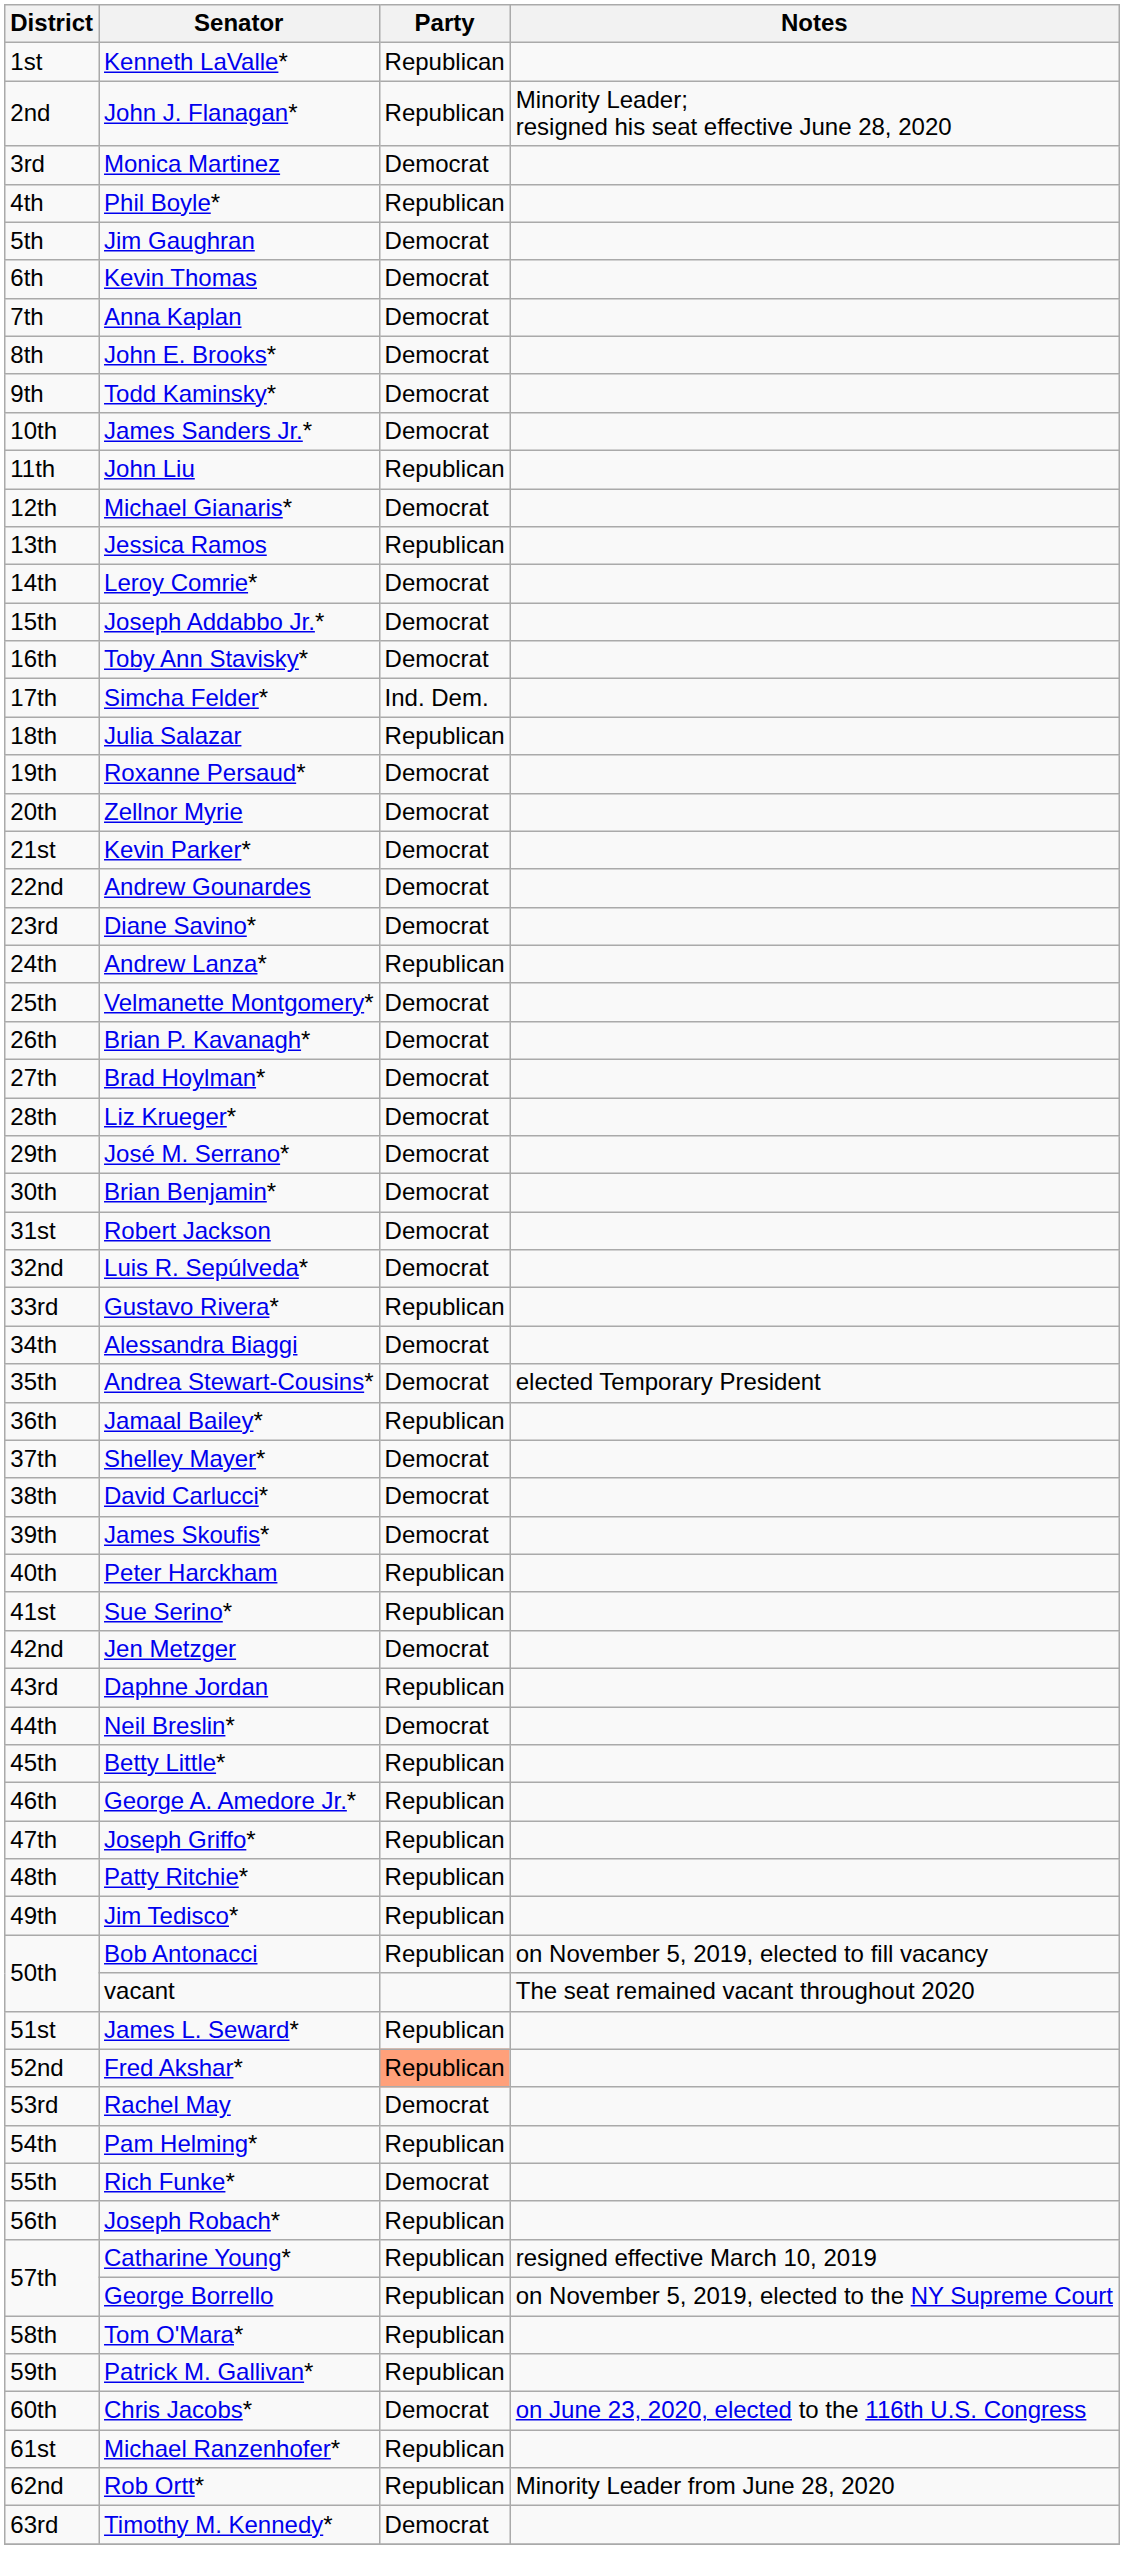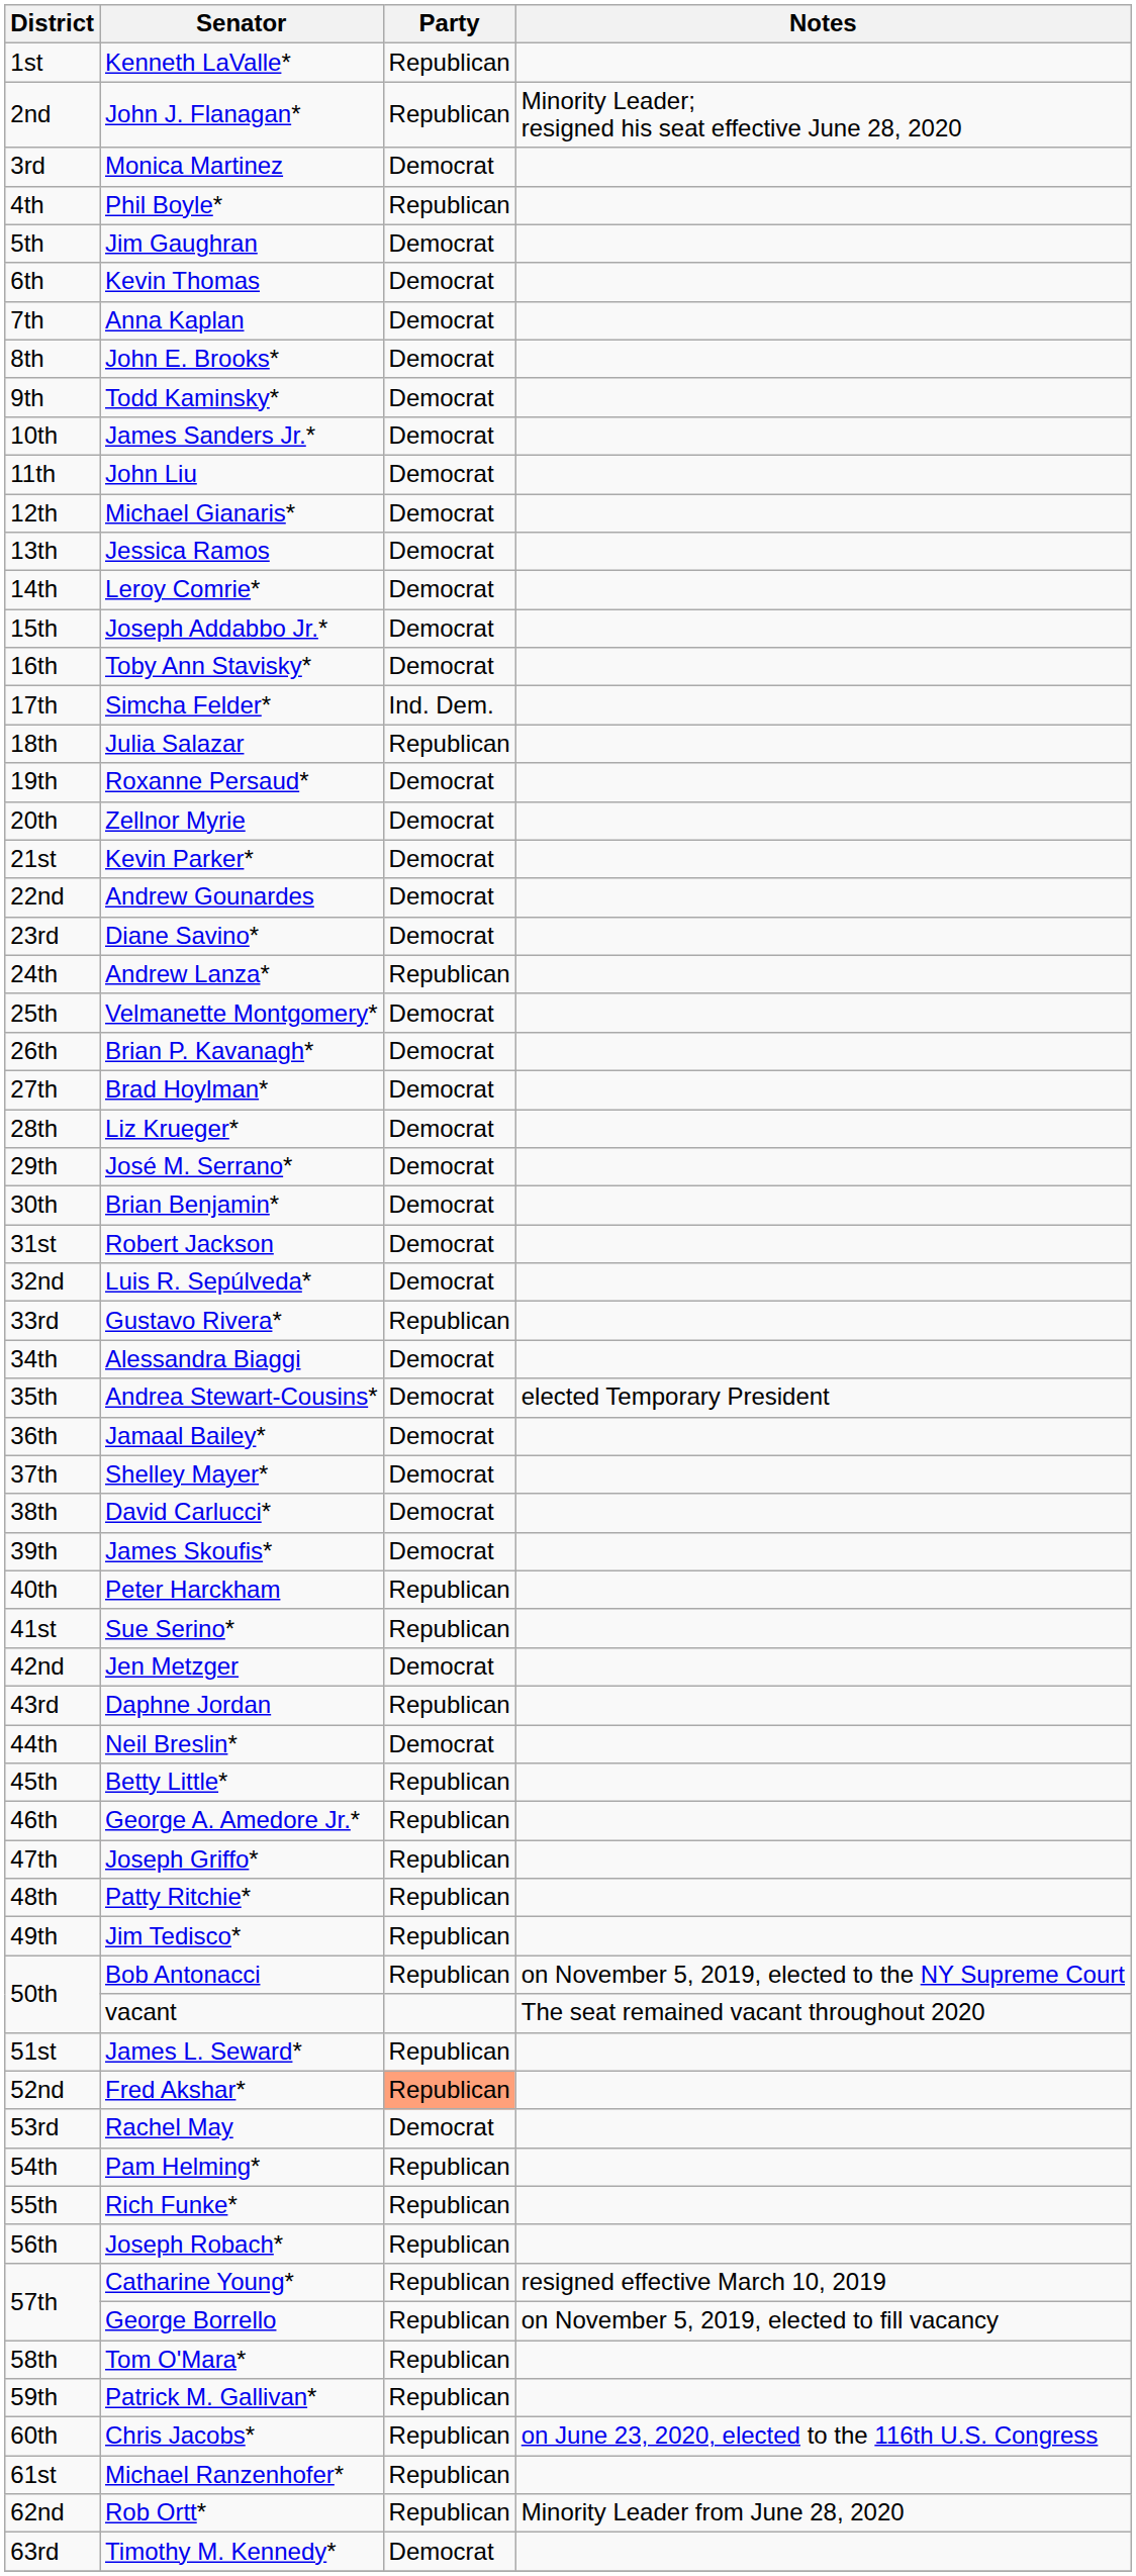John Liu | Party: Republican -> Democrat
Jessica Ramos | Party: Republican -> Democrat
Jamaal Bailey* | Party: Republican -> Democrat
Bob Antonacci | Notes: on November 5, 2019, elected to fill vacancy -> on November 5, 2019, elected to the NY Supreme Court
Rich Funke* | Party: Democrat -> Republican
George Borrello | Notes: on November 5, 2019, elected to the NY Supreme Court -> on November 5, 2019, elected to fill vacancy
Chris Jacobs* | Party: Democrat -> Republican
